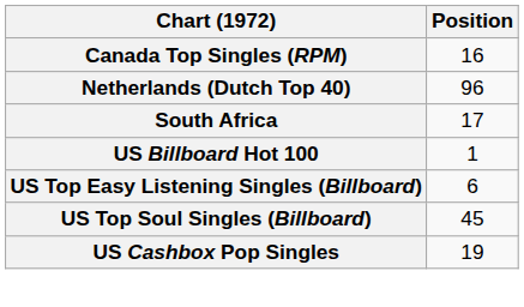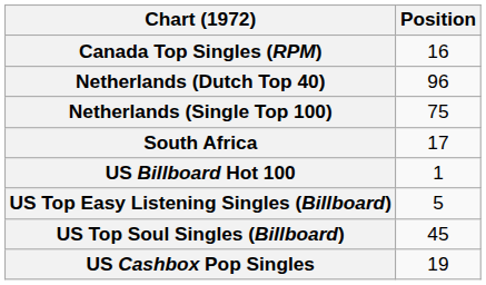+ row: Netherlands (Single Top 100) | 75
US Top Easy Listening Singles (Billboard) | Position: 6 -> 5
